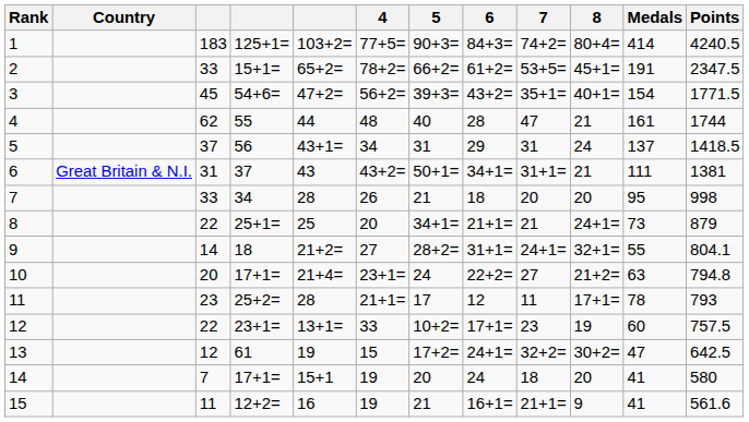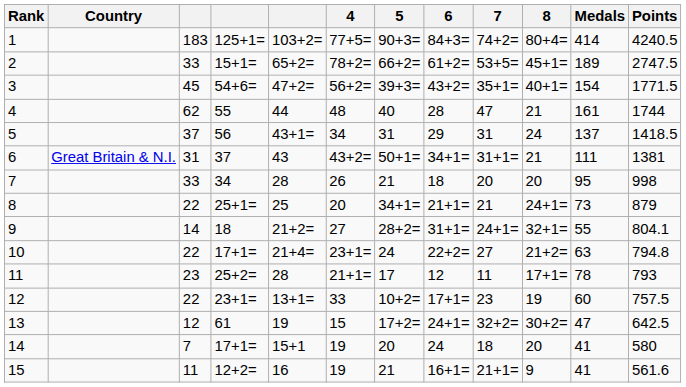2 | Medals: 191 -> 189
2 | Points: 2347.5 -> 2747.5
10 | column 3: 20 -> 22
